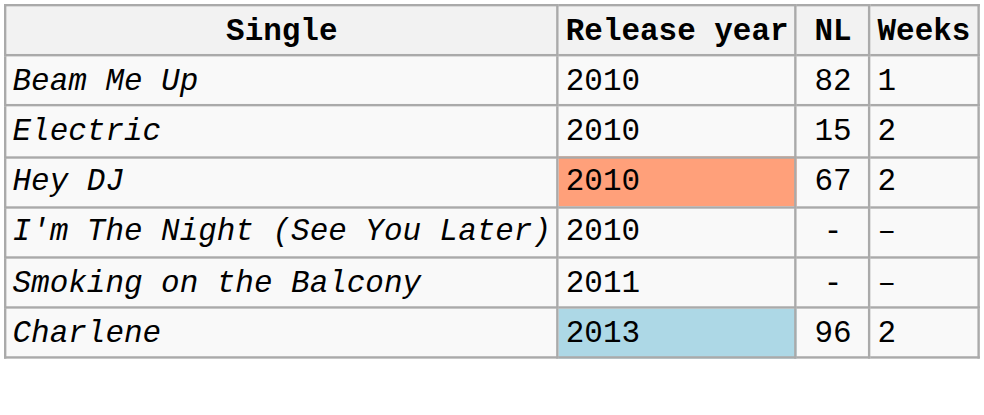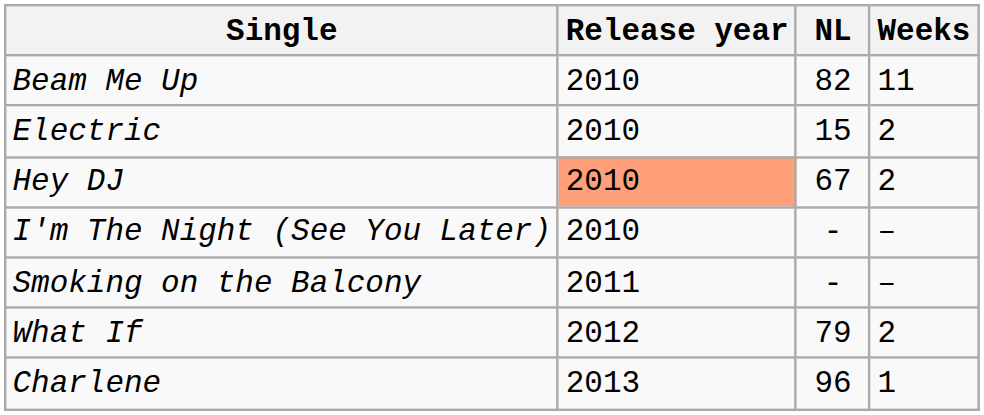Beam Me Up | Weeks: 1 -> 11
+ row: What If | 2012 | 79 | 2
Charlene | Release year: lightblue background -> no background
Charlene | Weeks: 2 -> 1
